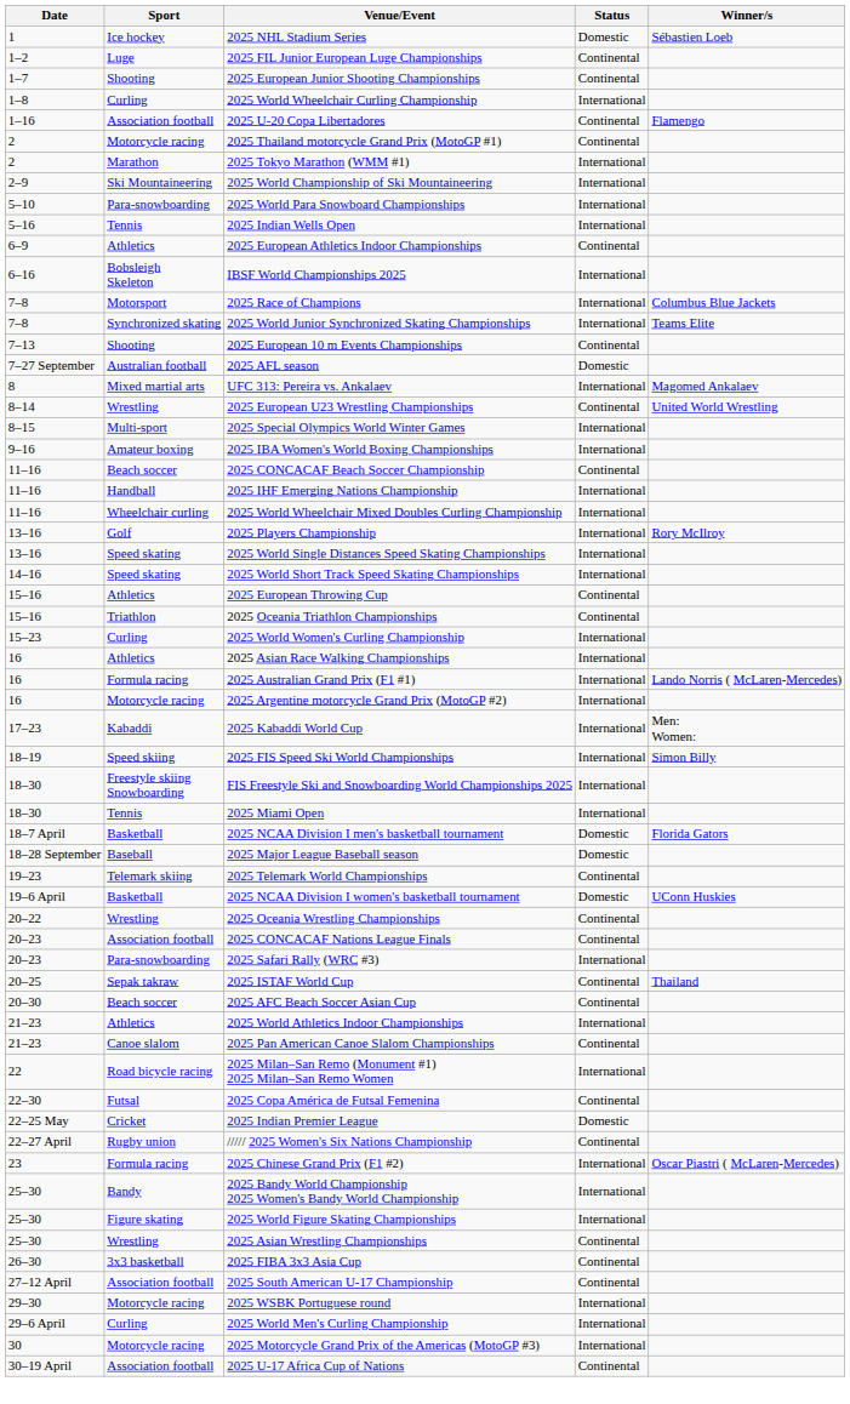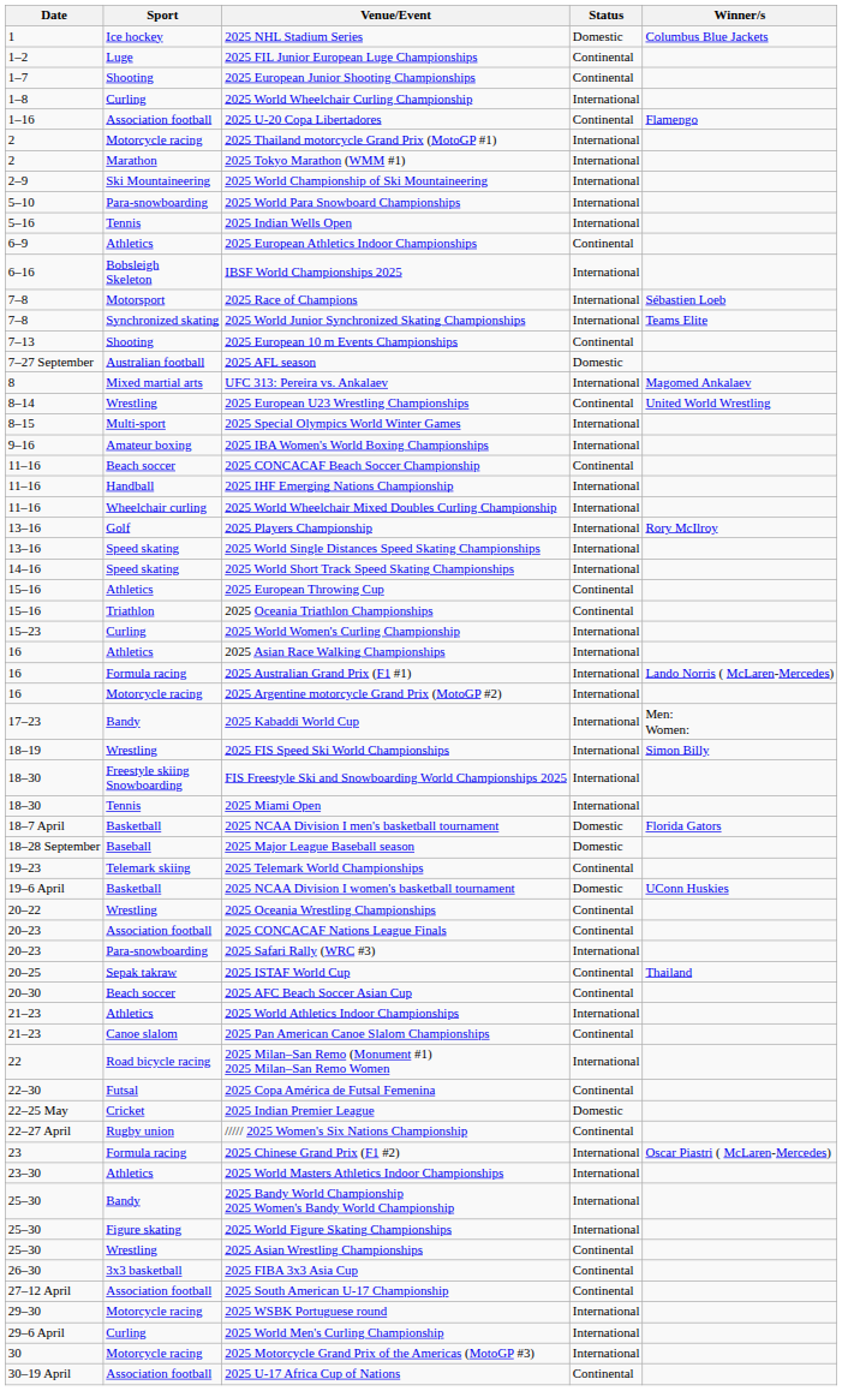2025 NHL Stadium Series | Winner/s: Sébastien Loeb -> Columbus Blue Jackets
2025 Thailand motorcycle Grand Prix (MotoGP #1) | Status: Continental -> International
2025 Race of Champions | Winner/s: Columbus Blue Jackets -> Sébastien Loeb
2025 Kabaddi World Cup | Sport: Kabaddi -> Bandy
2025 FIS Speed Ski World Championships | Sport: Speed skiing -> Wrestling
+ row: 23–30 | Athletics | 2025 World Masters Athletics Indoor Championships | International
